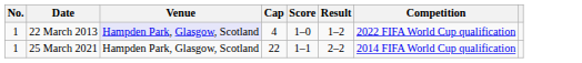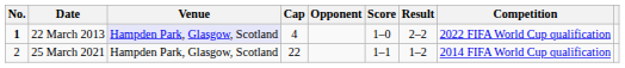+ column: Opponent
22 March 2013 | No.: normal -> bold
22 March 2013 | Result: 1–2 -> 2–2
25 March 2021 | No.: 1 -> 2
25 March 2021 | Result: 2–2 -> 1–2
